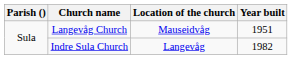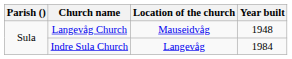Langevåg Church | Year built: 1951 -> 1948
Indre Sula Church | Year built: 1982 -> 1984
